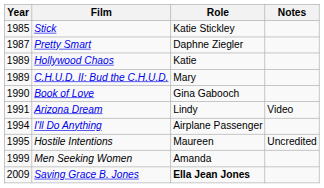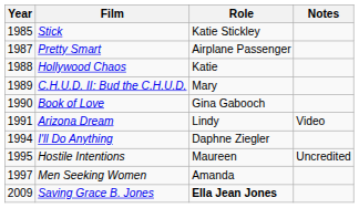Pretty Smart | Role: Daphne Ziegler -> Airplane Passenger
Hollywood Chaos | Year: 1989 -> 1988
I'll Do Anything | Role: Airplane Passenger -> Daphne Ziegler
Men Seeking Women | Year: 1999 -> 1997
